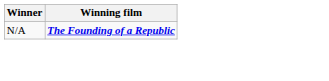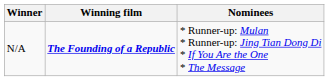+ column: Nominees | * Runner-up: Mulan * Runner-up: Jing Tian Dong Di * If You Are the One * The Message
